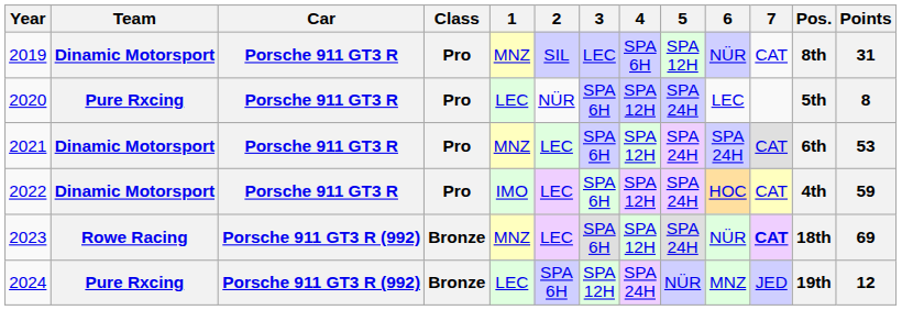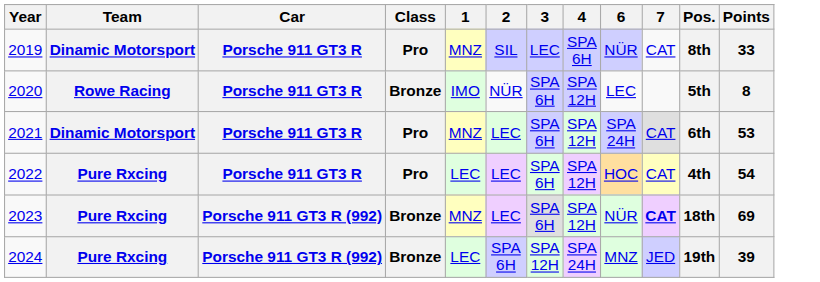- column: 5 | SPA 12H | SPA 24H | SPA 24H | SPA 24H | SPA 24H | NÜR
2019 | Points: 31 -> 33
2020 | Team: Pure Rxcing -> Rowe Racing
2020 | Class: Pro -> Bronze
2020 | 1: LEC -> IMO
2022 | Team: Dinamic Motorsport -> Pure Rxcing
2022 | 1: IMO -> LEC
2022 | Points: 59 -> 54
2023 | Team: Rowe Racing -> Pure Rxcing
2024 | Points: 12 -> 39
